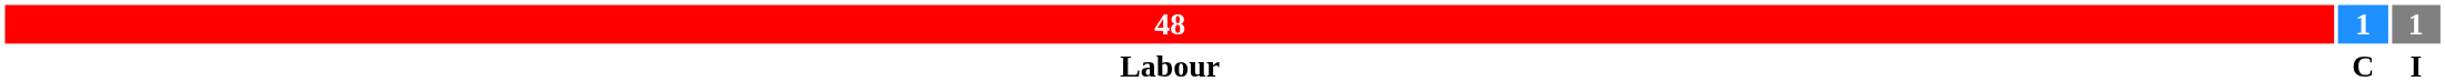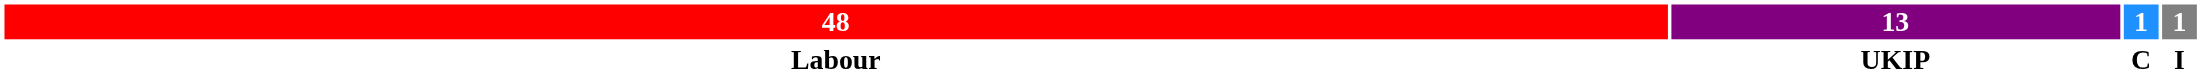+ column: 13 | UKIP
